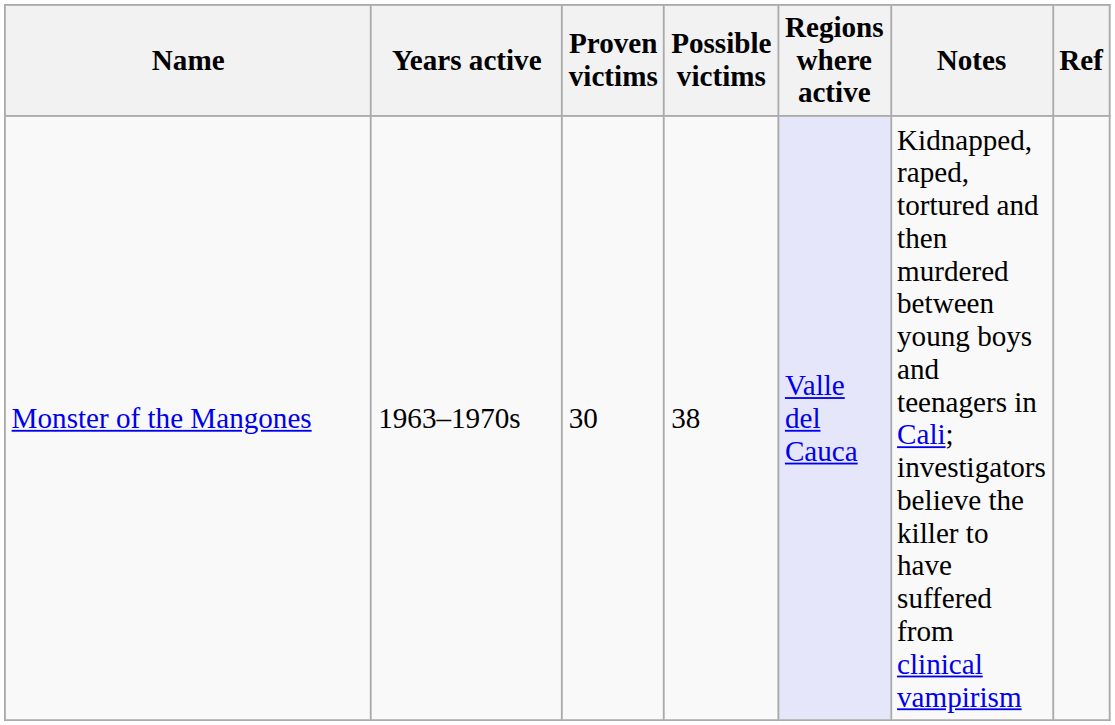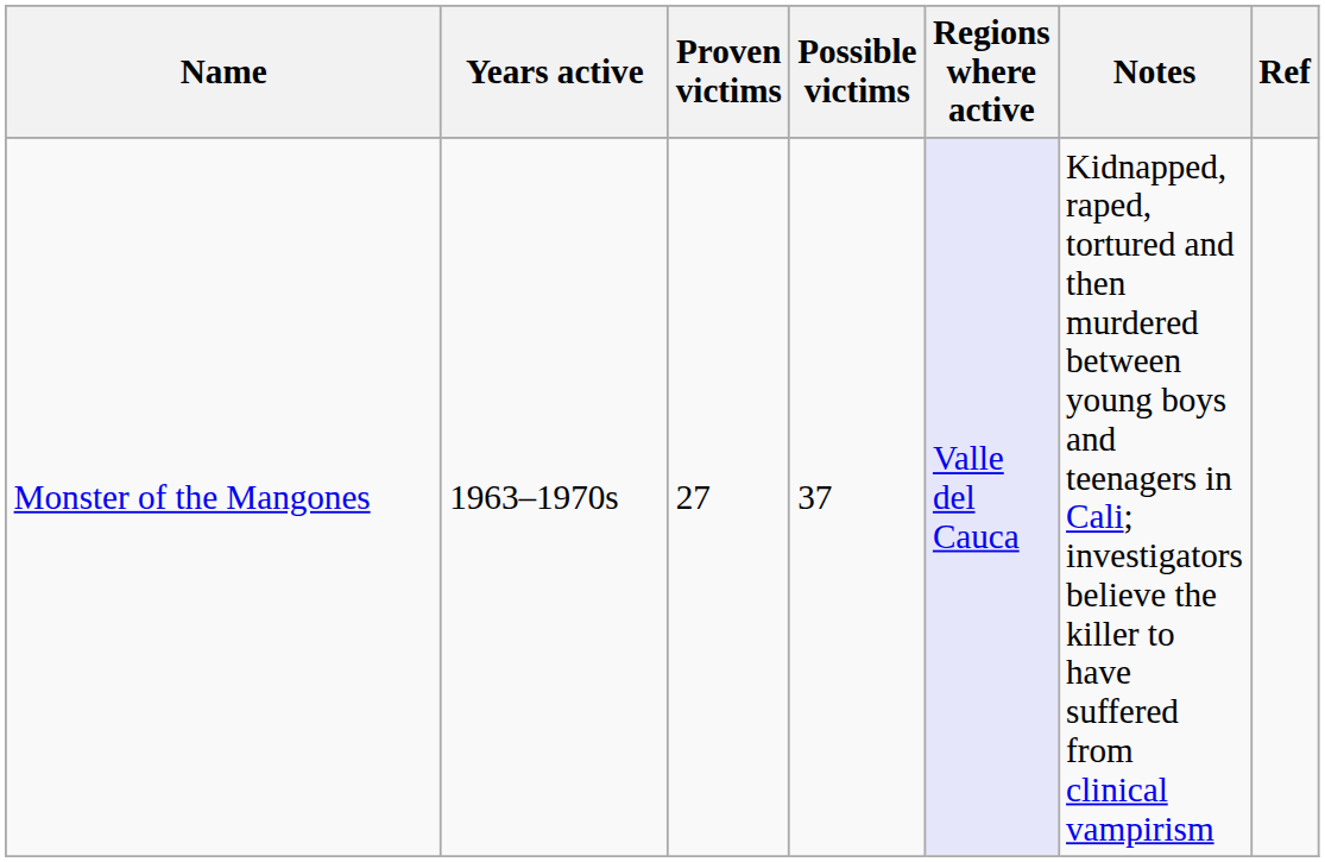Monster of the Mangones | Proven victims: 30 -> 27
Monster of the Mangones | Possible victims: 38 -> 37
